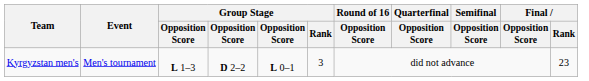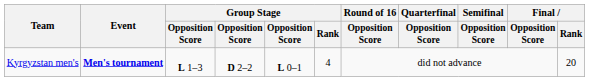Kyrgyzstan men's | Event: normal -> bold
Kyrgyzstan men's | Group Stage / Rank: 3 -> 4
Kyrgyzstan men's | Final / Rank: 23 -> 20
